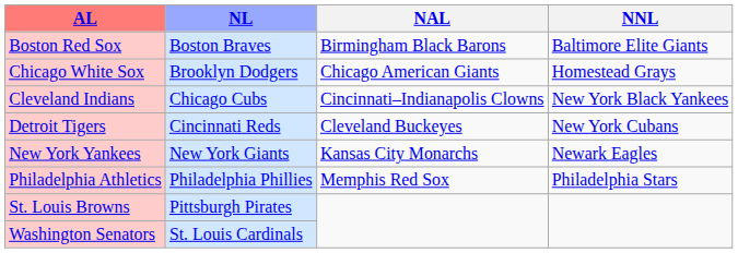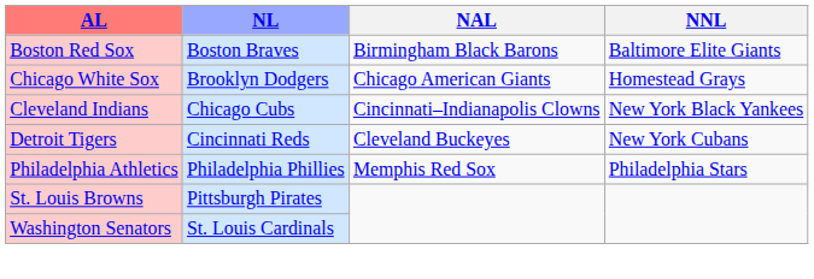- row: New York Yankees | New York Giants | Kansas City Monarchs | Newark Eagles
